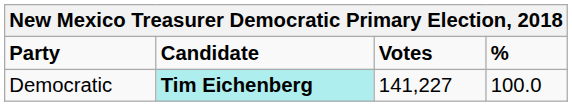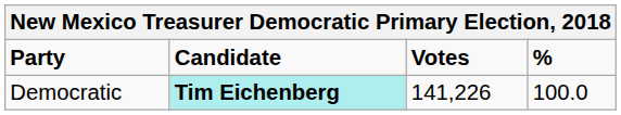Democratic | Votes: 141,227 -> 141,226
